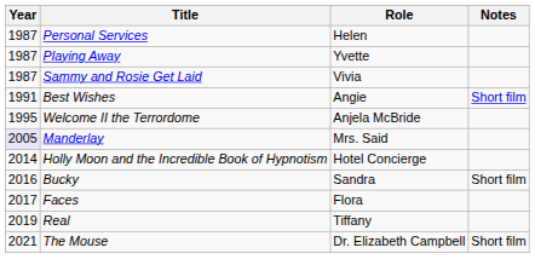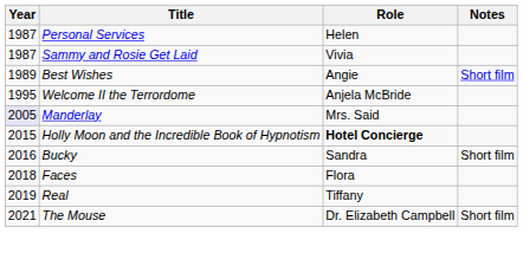- row: 1987 | Playing Away | Yvette
Best Wishes | Year: 1991 -> 1989
Holly Moon and the Incredible Book of Hypnotism | Year: 2014 -> 2015
Holly Moon and the Incredible Book of Hypnotism | Role: normal -> bold
Faces | Year: 2017 -> 2018
